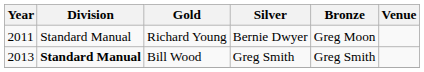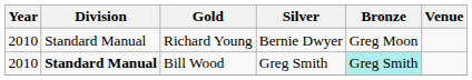Richard Young | Year: 2011 -> 2010
Bill Wood | Year: 2013 -> 2010
Bill Wood | Bronze: no background -> paleturquoise background
